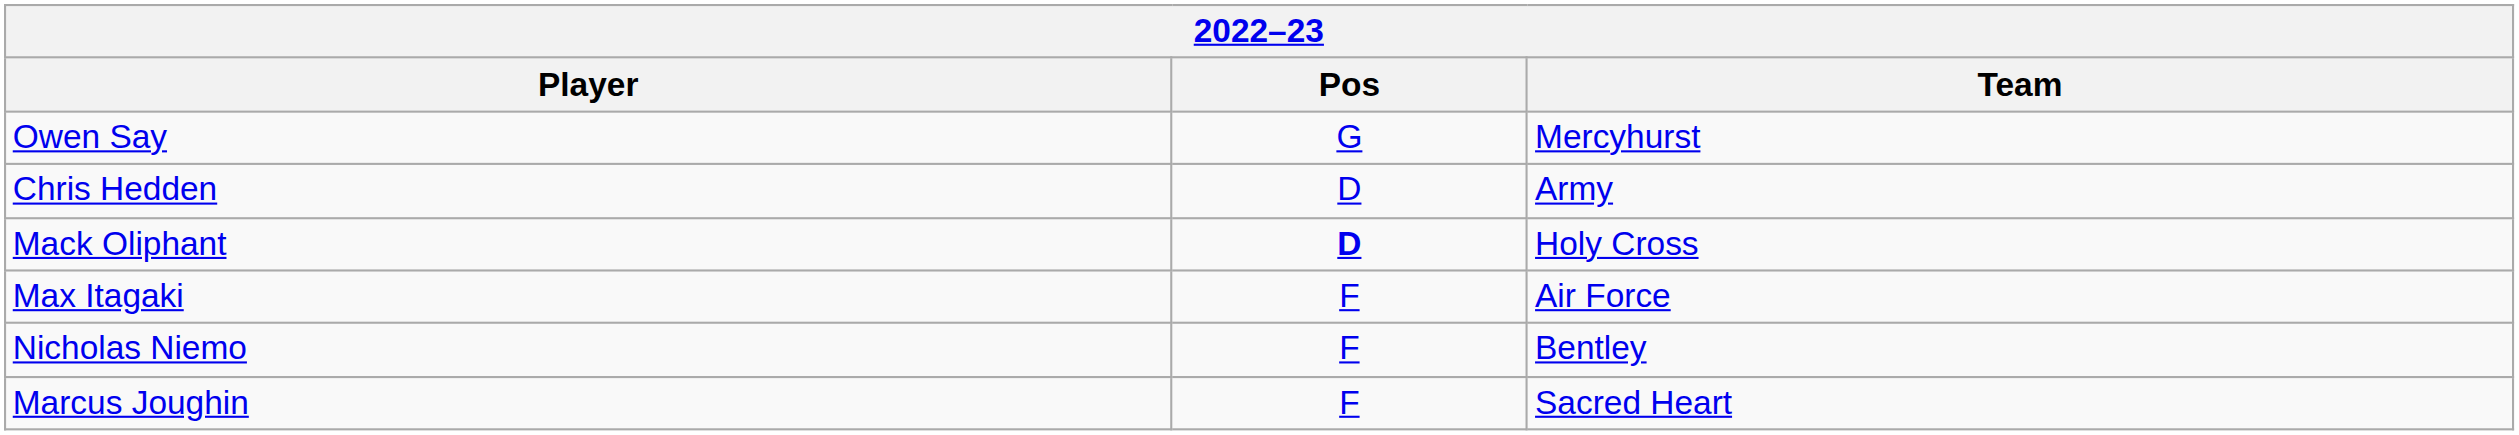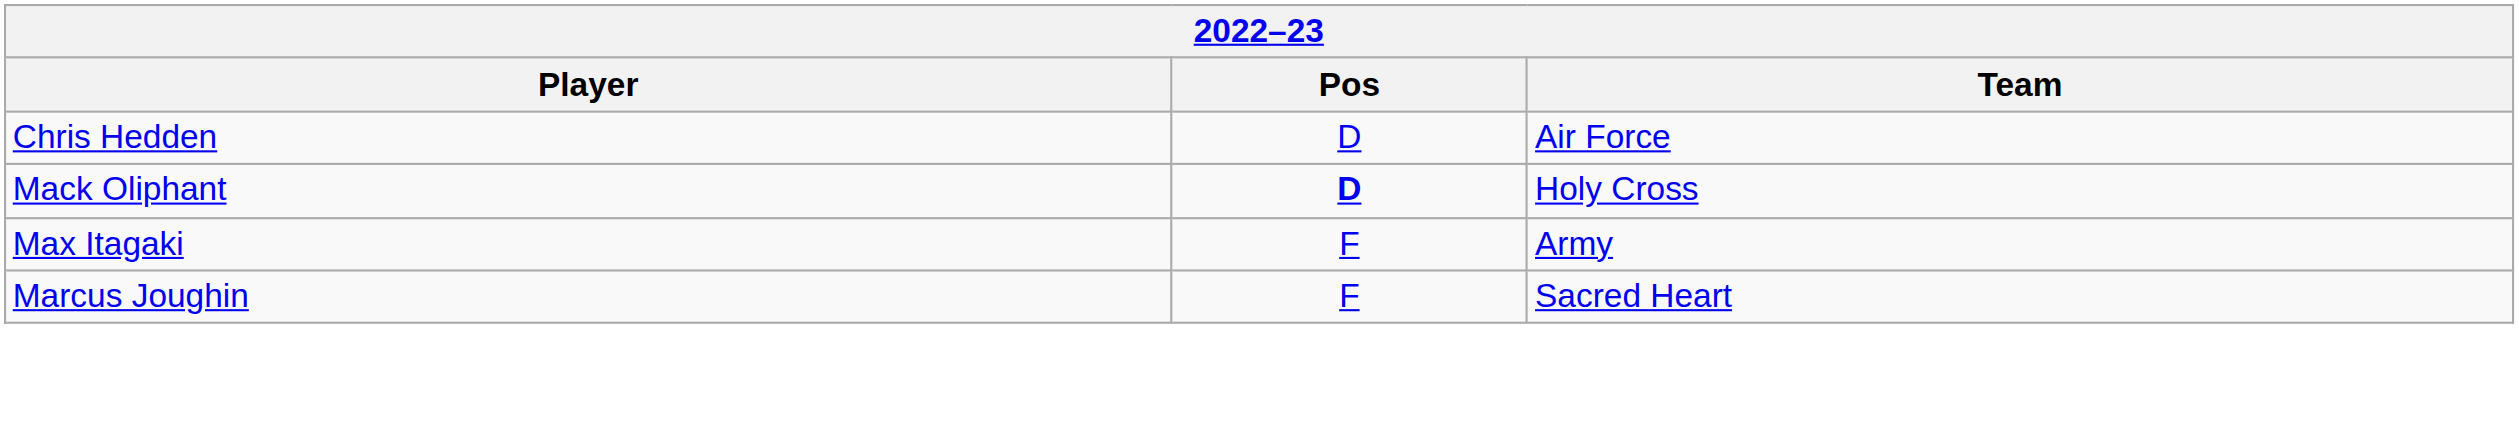- row: Owen Say | G | Mercyhurst
Chris Hedden | Team: Army -> Air Force
Max Itagaki | Team: Air Force -> Army
- row: Nicholas Niemo | F | Bentley
